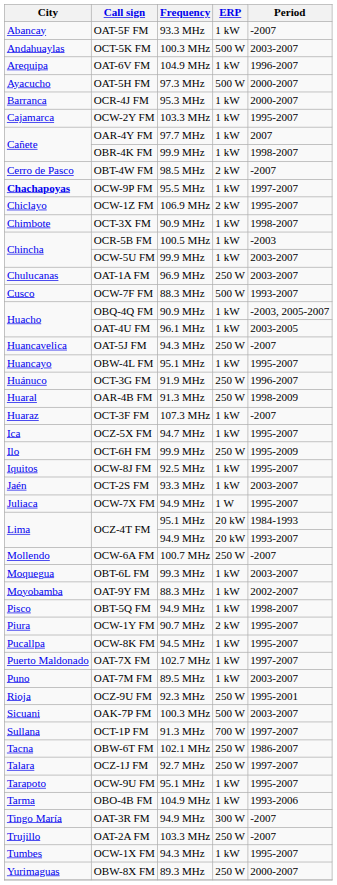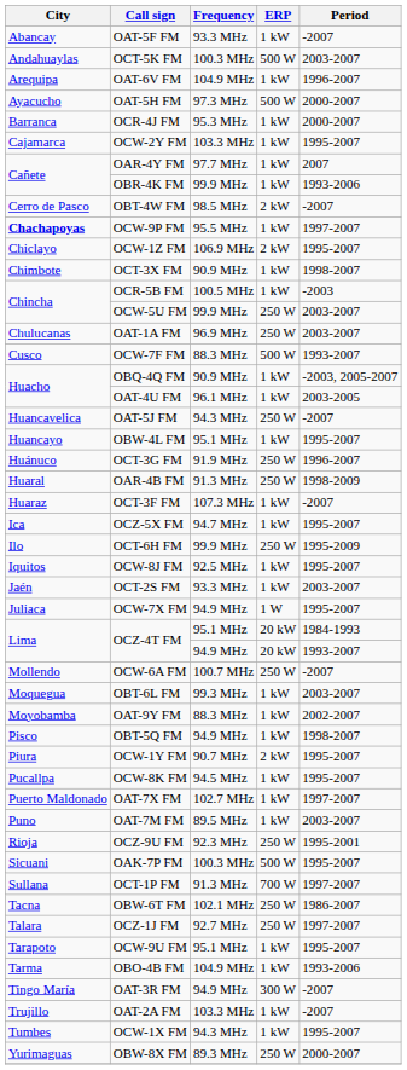OBR-4K FM | Period: 1998-2007 -> 1993-2006
OCW-5U FM | ERP: 1 kW -> 250 W
OAK-7P FM | Period: 2003-2007 -> 1995-2007
OAT-2A FM | ERP: 250 W -> 1 kW
